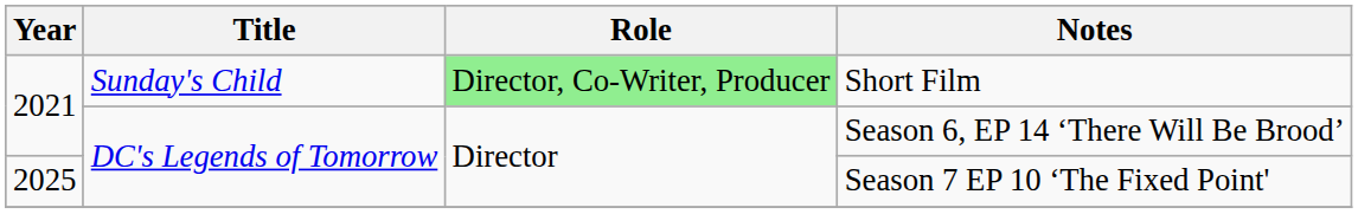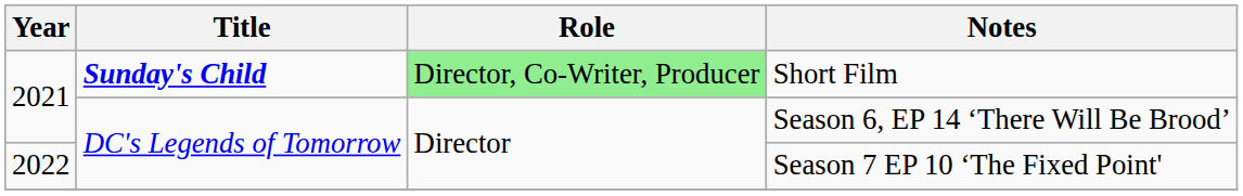Short Film | Title: normal -> bold
Season 7 EP 10 ‘The Fixed Point' | Year: 2025 -> 2022
